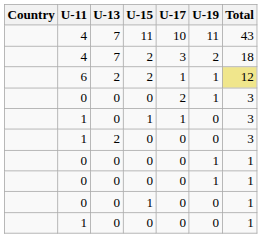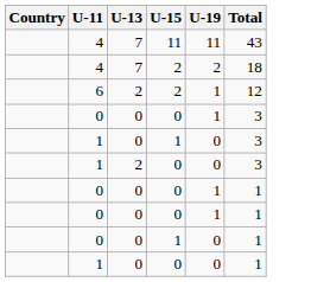- column: U-17 | 10 | 3 | 1 | 2 | 1 | 0 | 0 | 0 | 0 | 0
6 | Total: khaki background -> no background
